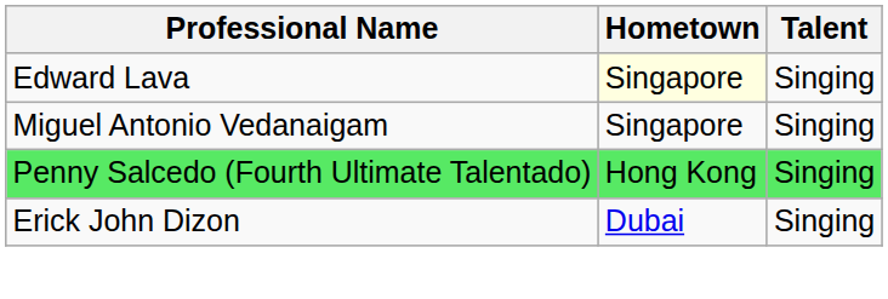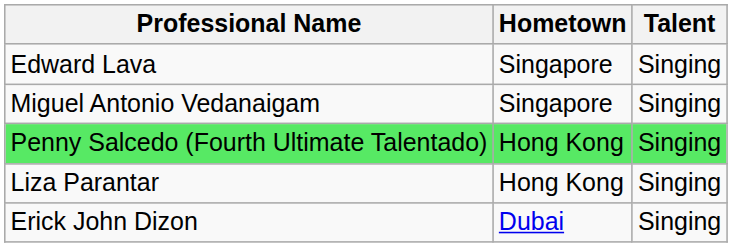Edward Lava | Hometown: lightyellow background -> no background
+ row: Liza Parantar | Hong Kong | Singing
